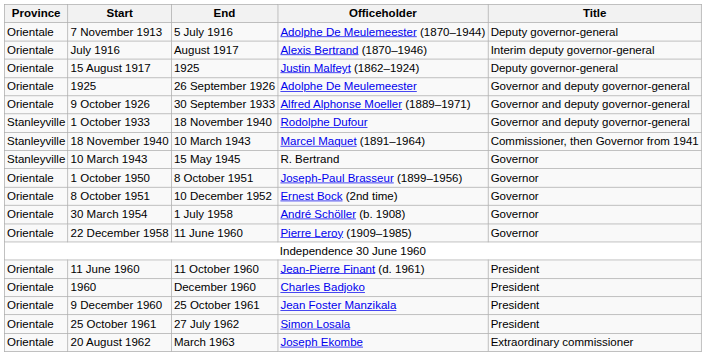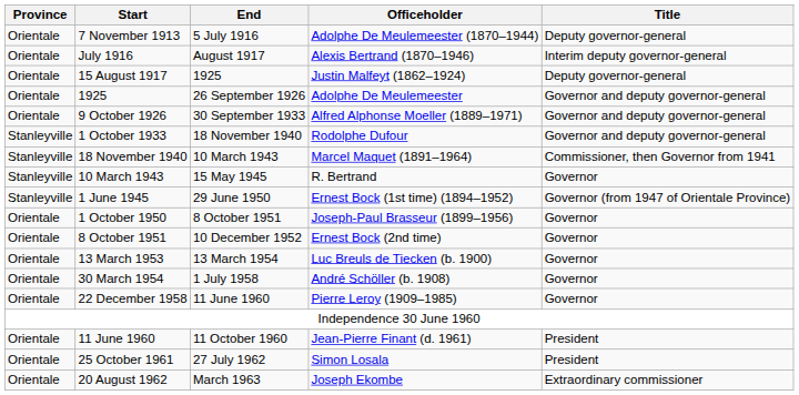+ row: Stanleyville | 1 June 1945 | 29 June 1950 | Ernest Bock (1st time) (1894–1952) | Governor (from 1947 of Orientale Province)
+ row: Orientale | 13 March 1953 | 13 March 1954 | Luc Breuls de Tiecken (b. 1900) | Governor
- row: Orientale | 1960 | December 1960 | Charles Badjoko | President
- row: Orientale | 9 December 1960 | 25 October 1961 | Jean Foster Manzikala | President
